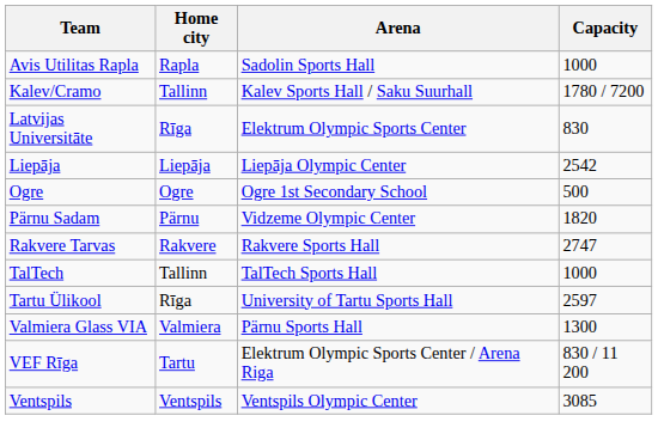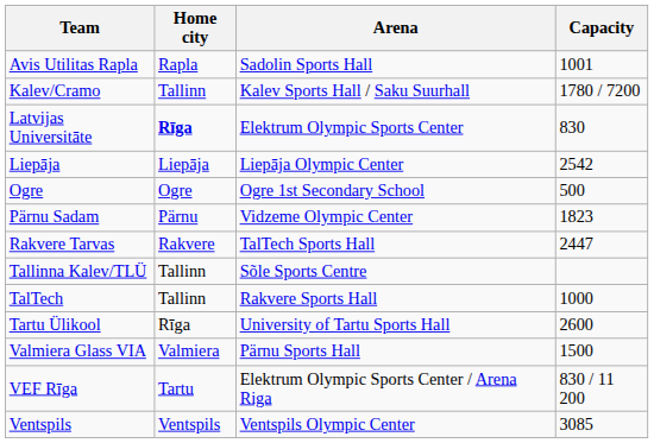Avis Utilitas Rapla | Capacity: 1000 -> 1001
Latvijas Universitāte | Home city: normal -> bold
Pärnu Sadam | Capacity: 1820 -> 1823
Rakvere Tarvas | Arena: Rakvere Sports Hall -> TalTech Sports Hall
Rakvere Tarvas | Capacity: 2747 -> 2447
+ row: Tallinna Kalev/TLÜ | Tallinn | Sõle Sports Centre
TalTech | Arena: TalTech Sports Hall -> Rakvere Sports Hall
Tartu Ülikool | Capacity: 2597 -> 2600
Valmiera Glass VIA | Capacity: 1300 -> 1500
